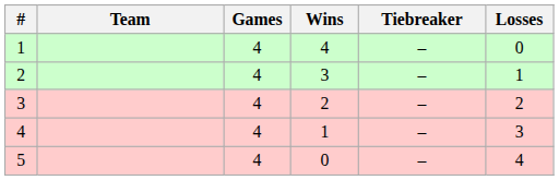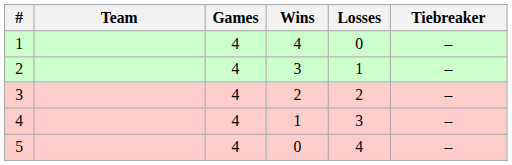columns swapped: Losses <-> Tiebreaker
